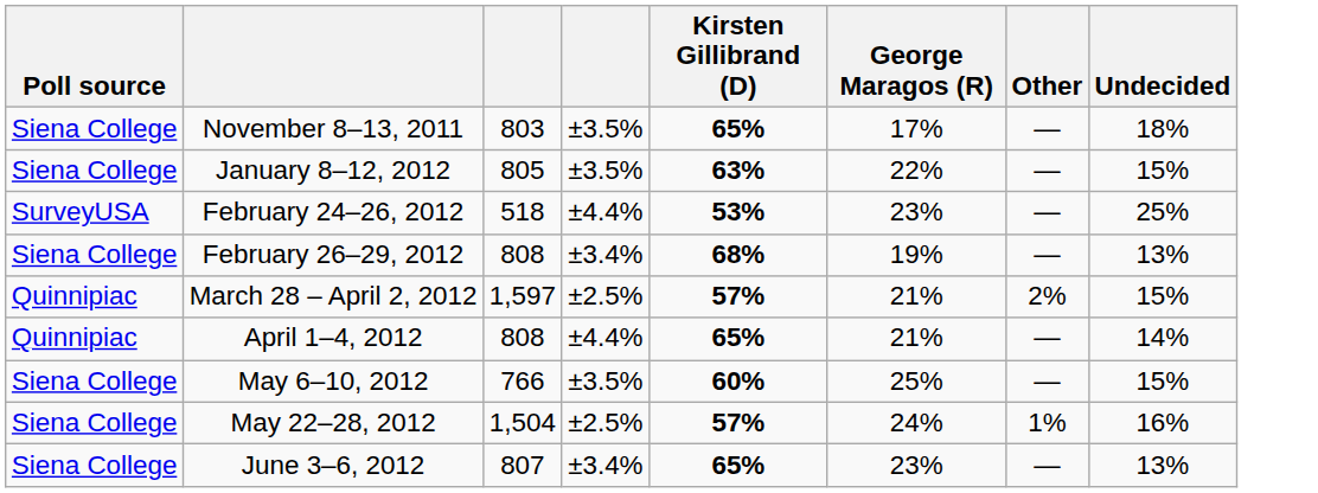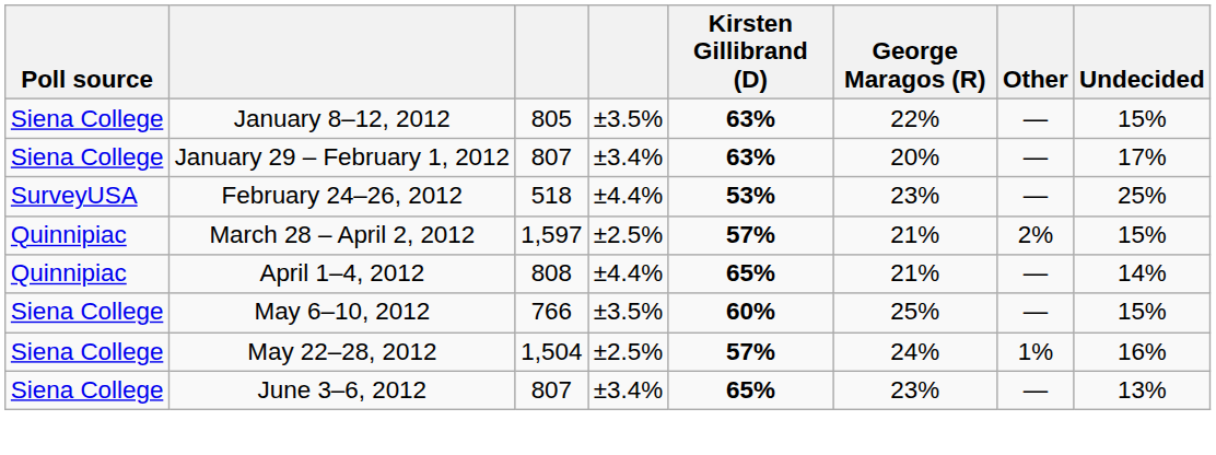- row: Siena College | November 8–13, 2011 | 803 | ±3.5% | 65% | 17% | — | 18%
+ row: Siena College | January 29 – February 1, 2012 | 807 | ±3.4% | 63% | 20% | — | 17%
- row: Siena College | February 26–29, 2012 | 808 | ±3.4% | 68% | 19% | — | 13%
